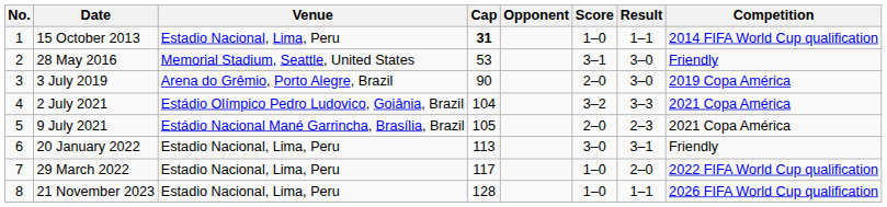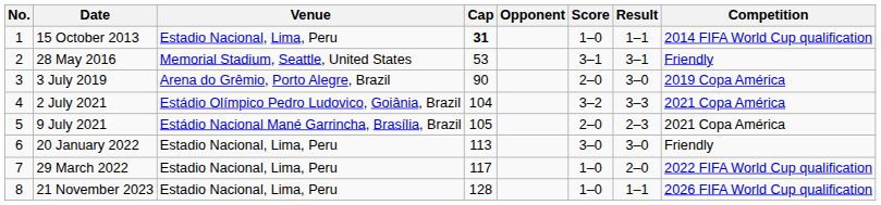28 May 2016 | Result: 3–0 -> 3–1
20 January 2022 | Result: 3–1 -> 3–0
